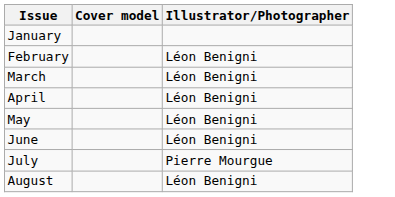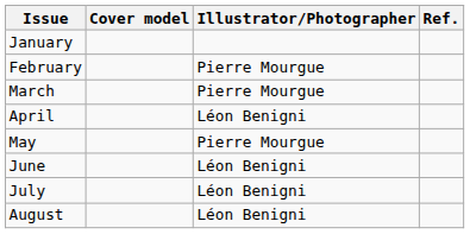+ column: Ref.
February | Illustrator/Photographer: Léon Benigni -> Pierre Mourgue
March | Illustrator/Photographer: Léon Benigni -> Pierre Mourgue
May | Illustrator/Photographer: Léon Benigni -> Pierre Mourgue
July | Illustrator/Photographer: Pierre Mourgue -> Léon Benigni
